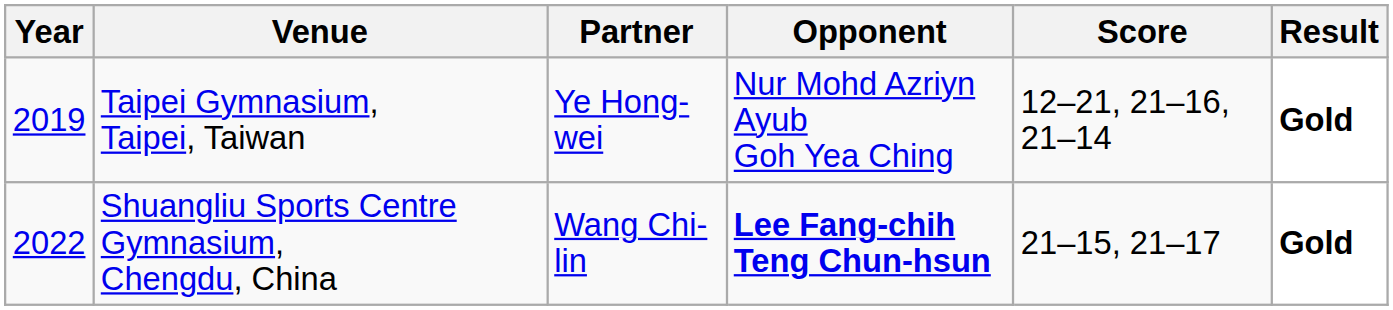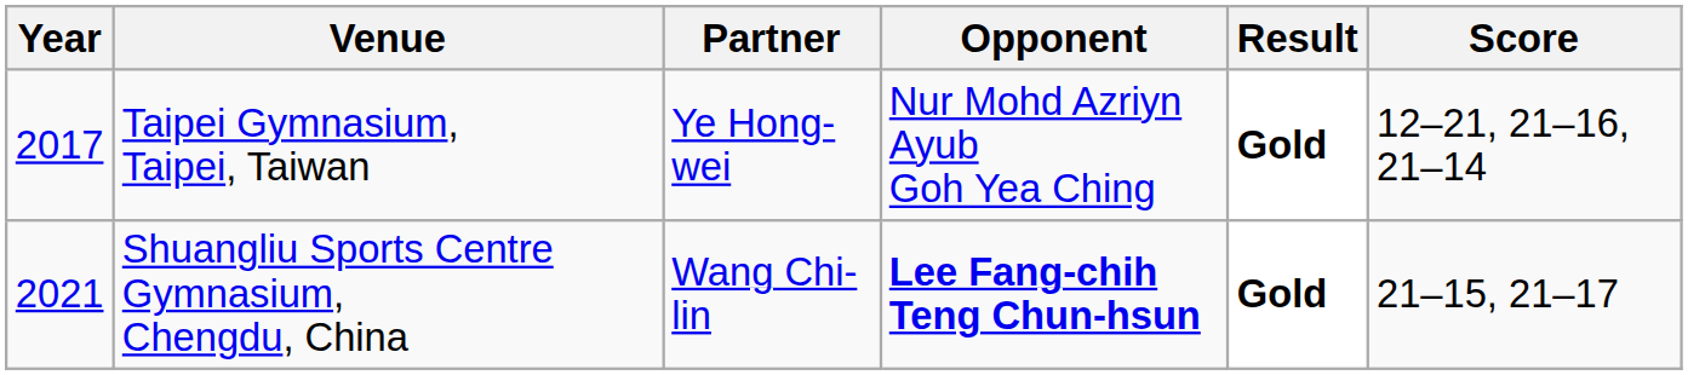columns swapped: Score <-> Result
Taipei Gymnasium, Taipei, Taiwan | Year: 2019 -> 2017
Shuangliu Sports Centre Gymnasium, Chengdu, China | Year: 2022 -> 2021
